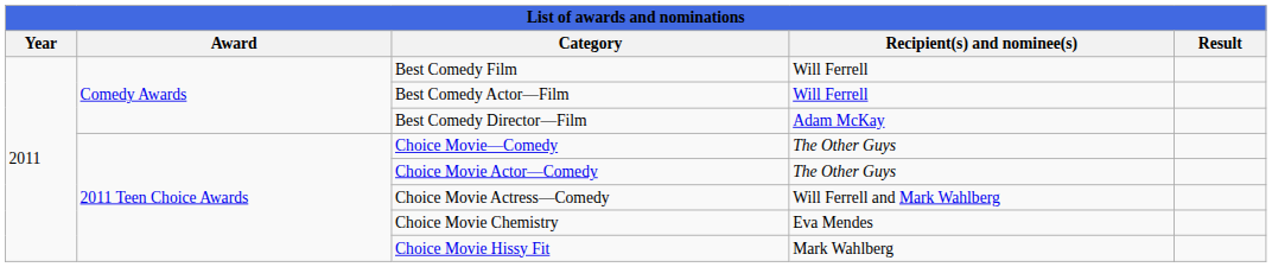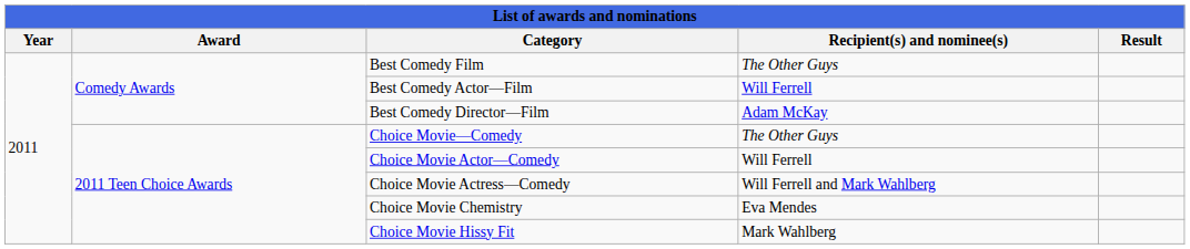Best Comedy Film | Recipient(s) and nominee(s): Will Ferrell -> The Other Guys
Choice Movie Actor—Comedy | Recipient(s) and nominee(s): The Other Guys -> Will Ferrell
